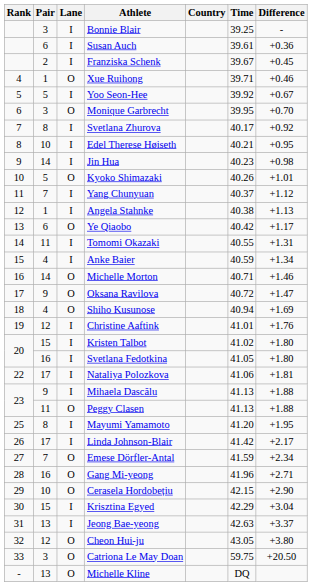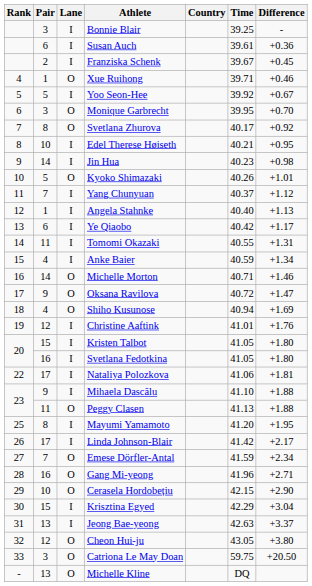Svetlana Zhurova | Lane: I -> O
Angela Stahnke | Time: 40.38 -> 40.40
Ye Qiaobo | Lane: O -> I
Kristen Talbot | Time: 41.02 -> 41.05
Mihaela Dascălu | Time: 41.13 -> 41.10
